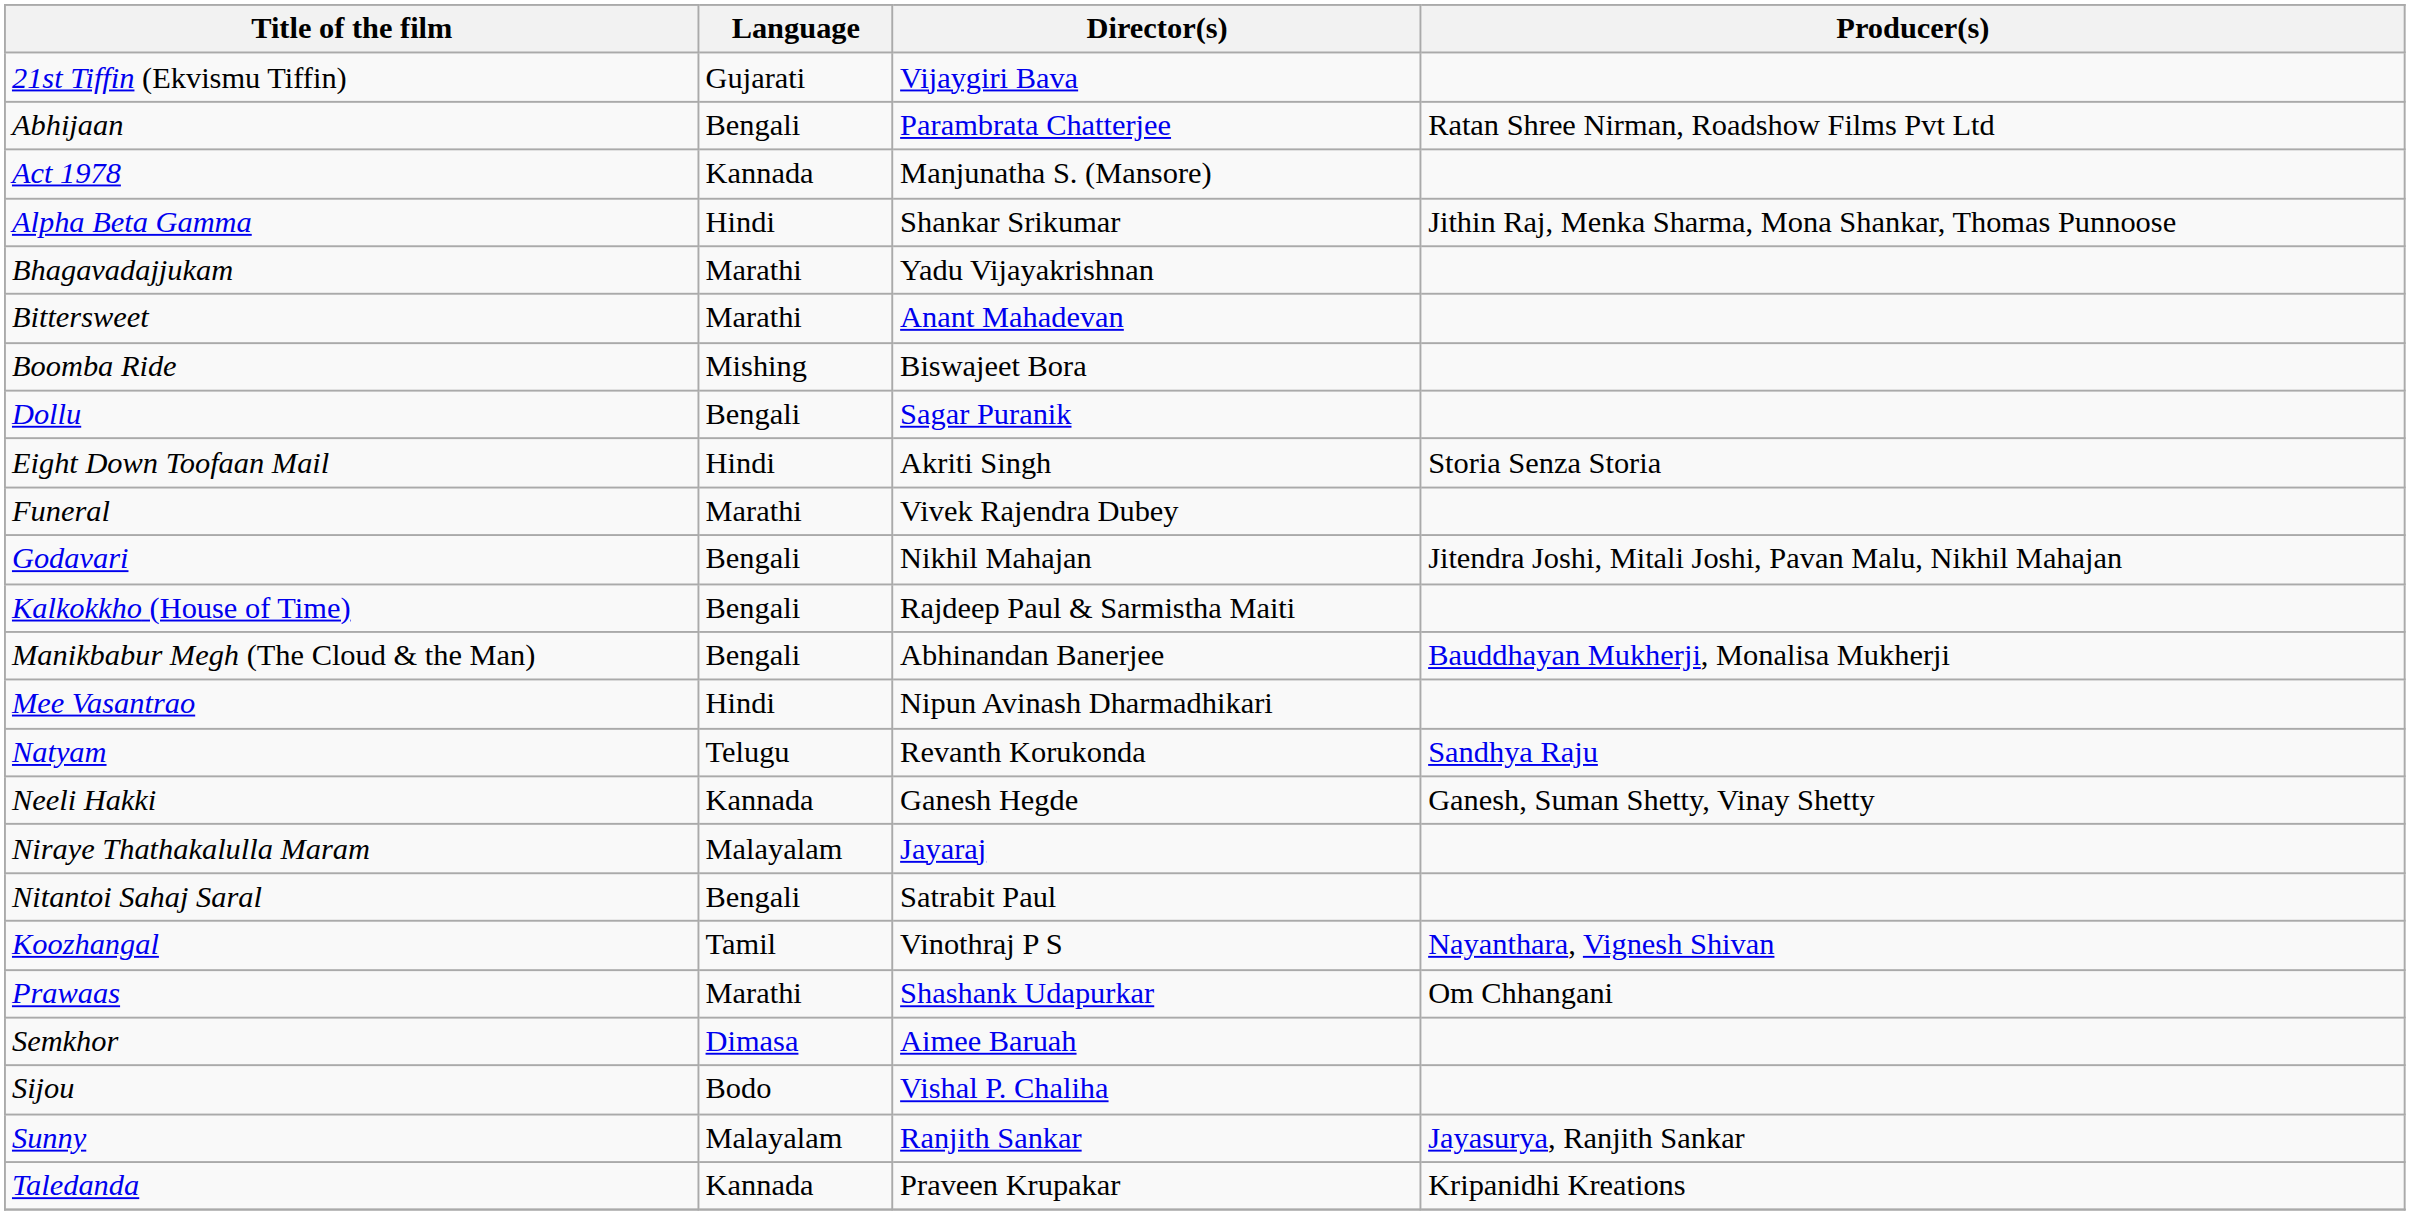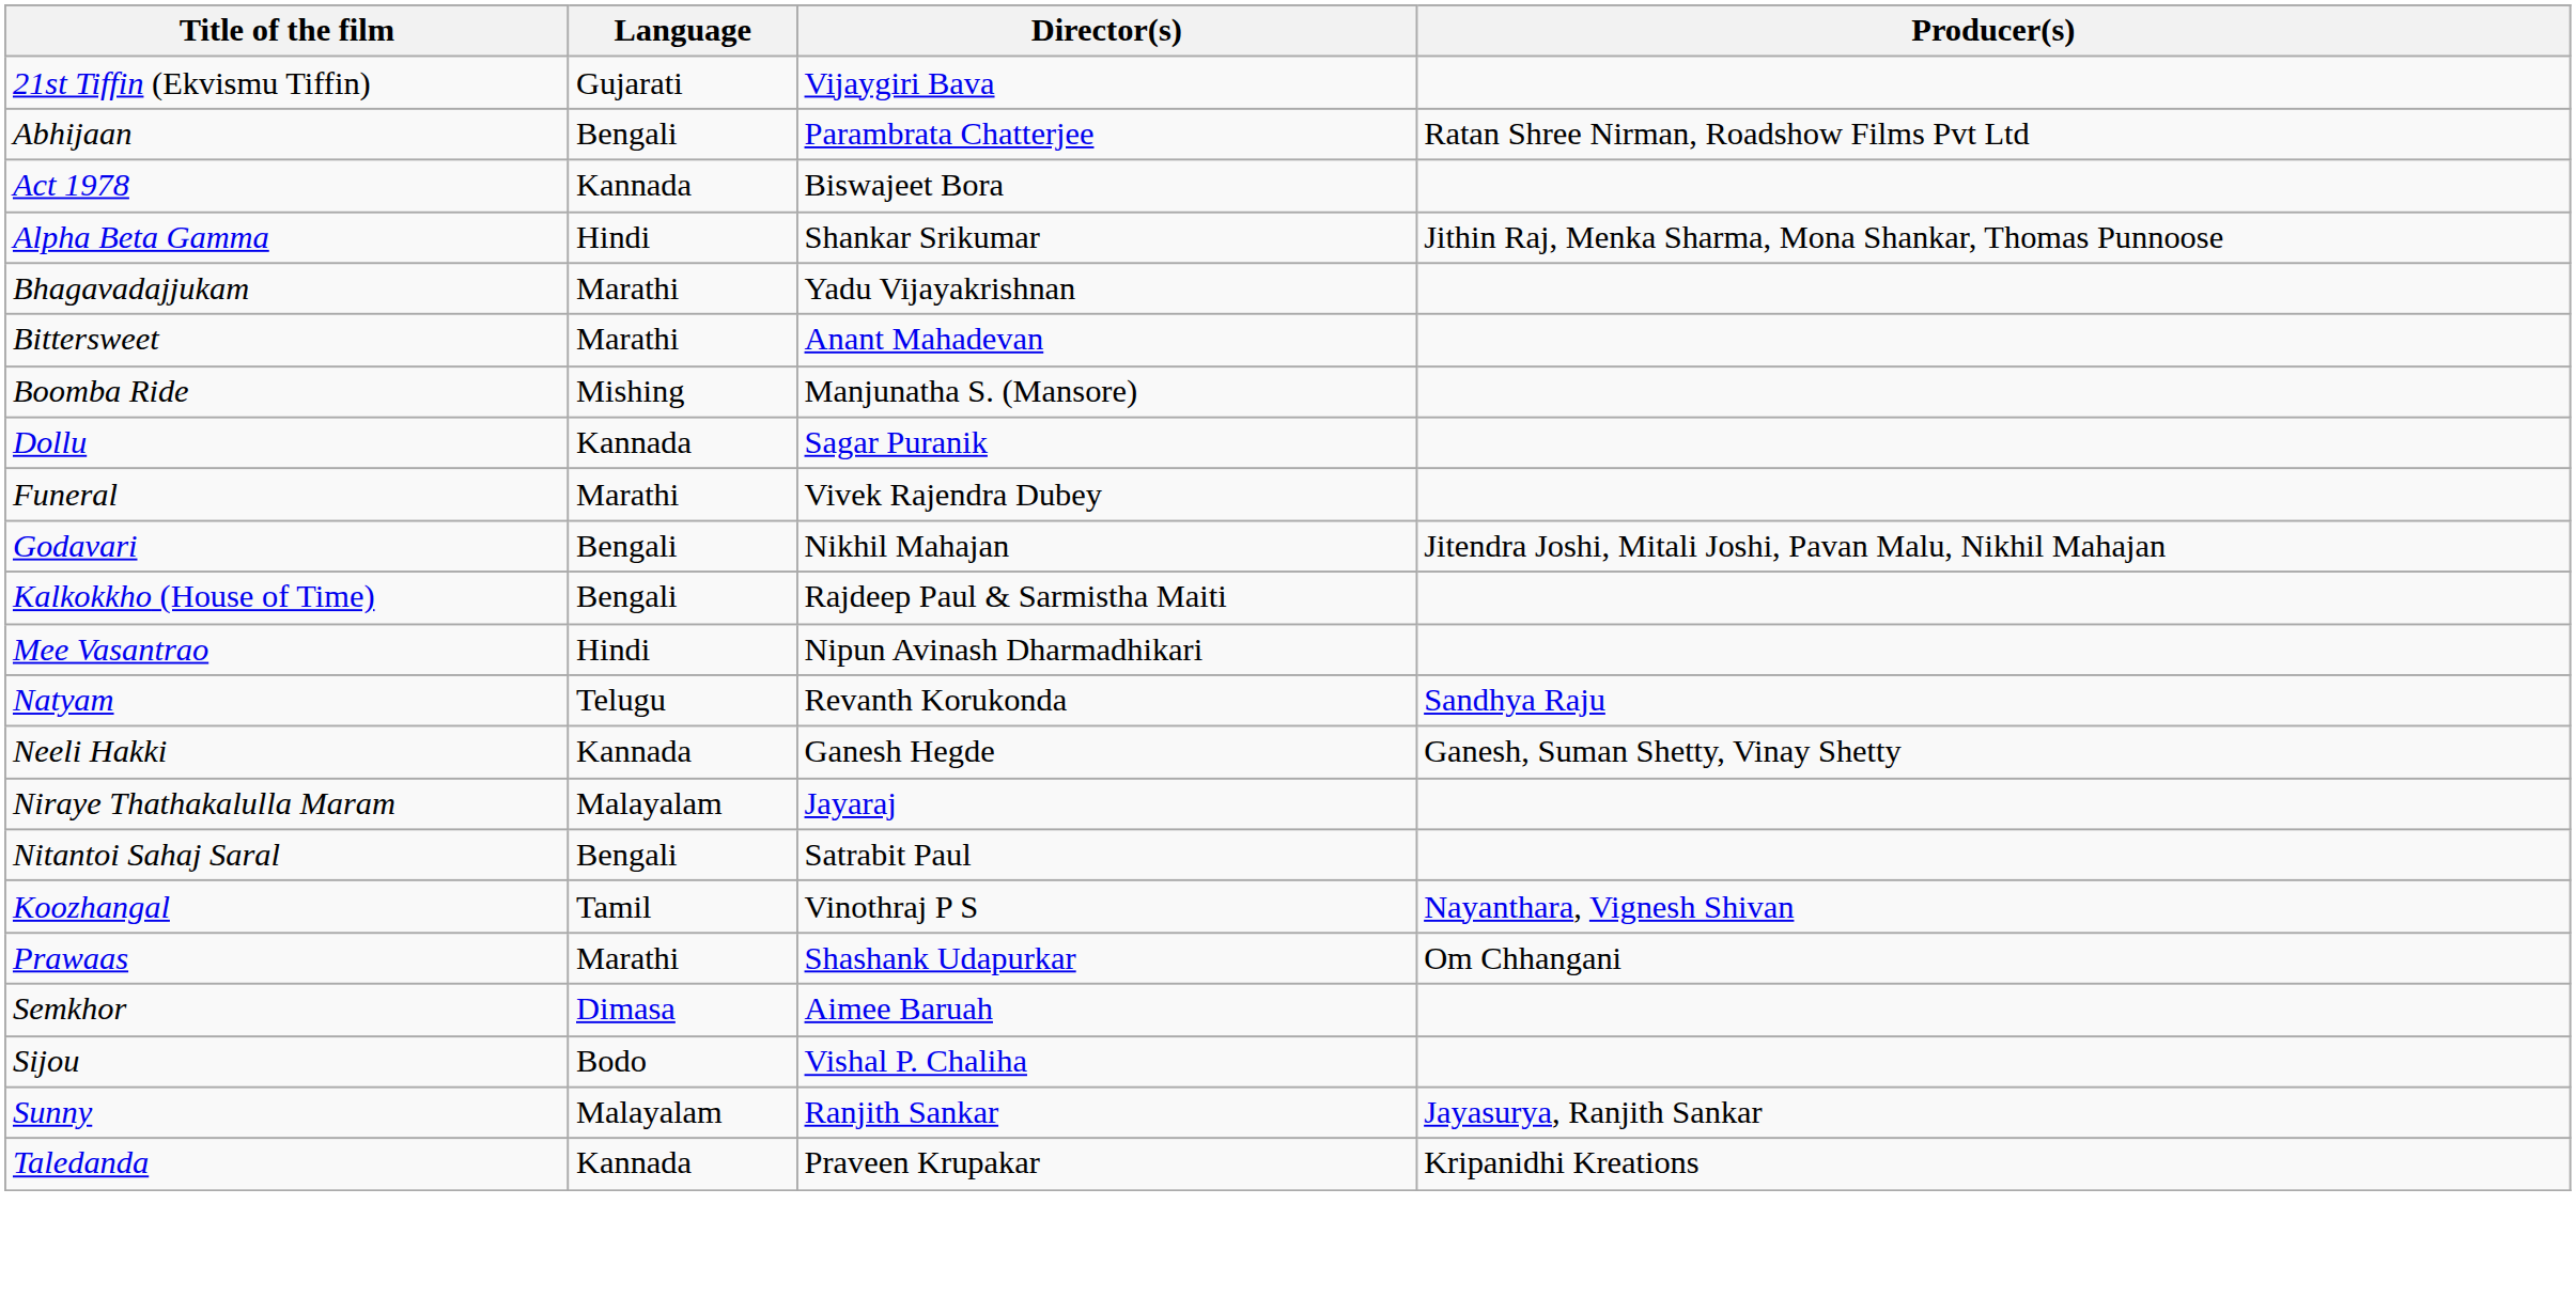Act 1978 | Director(s): Manjunatha S. (Mansore) -> Biswajeet Bora
Boomba Ride | Director(s): Biswajeet Bora -> Manjunatha S. (Mansore)
Dollu | Language: Bengali -> Kannada
- row: Eight Down Toofaan Mail | Hindi | Akriti Singh | Storia Senza Storia
- row: Manikbabur Megh (The Cloud & the Man) | Bengali | Abhinandan Banerjee | Bauddhayan Mukherji, Monalisa Mukherji
